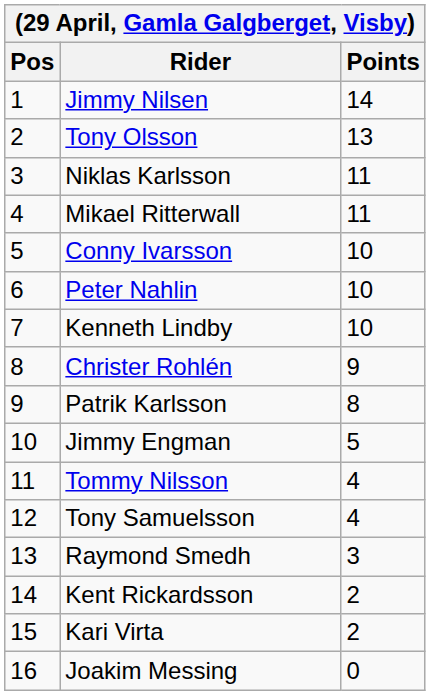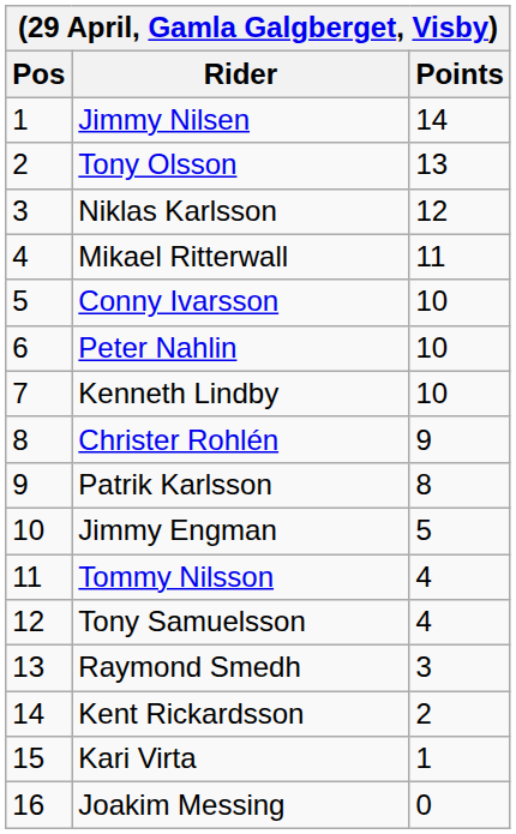Niklas Karlsson | Points: 11 -> 12
Kari Virta | Points: 2 -> 1
